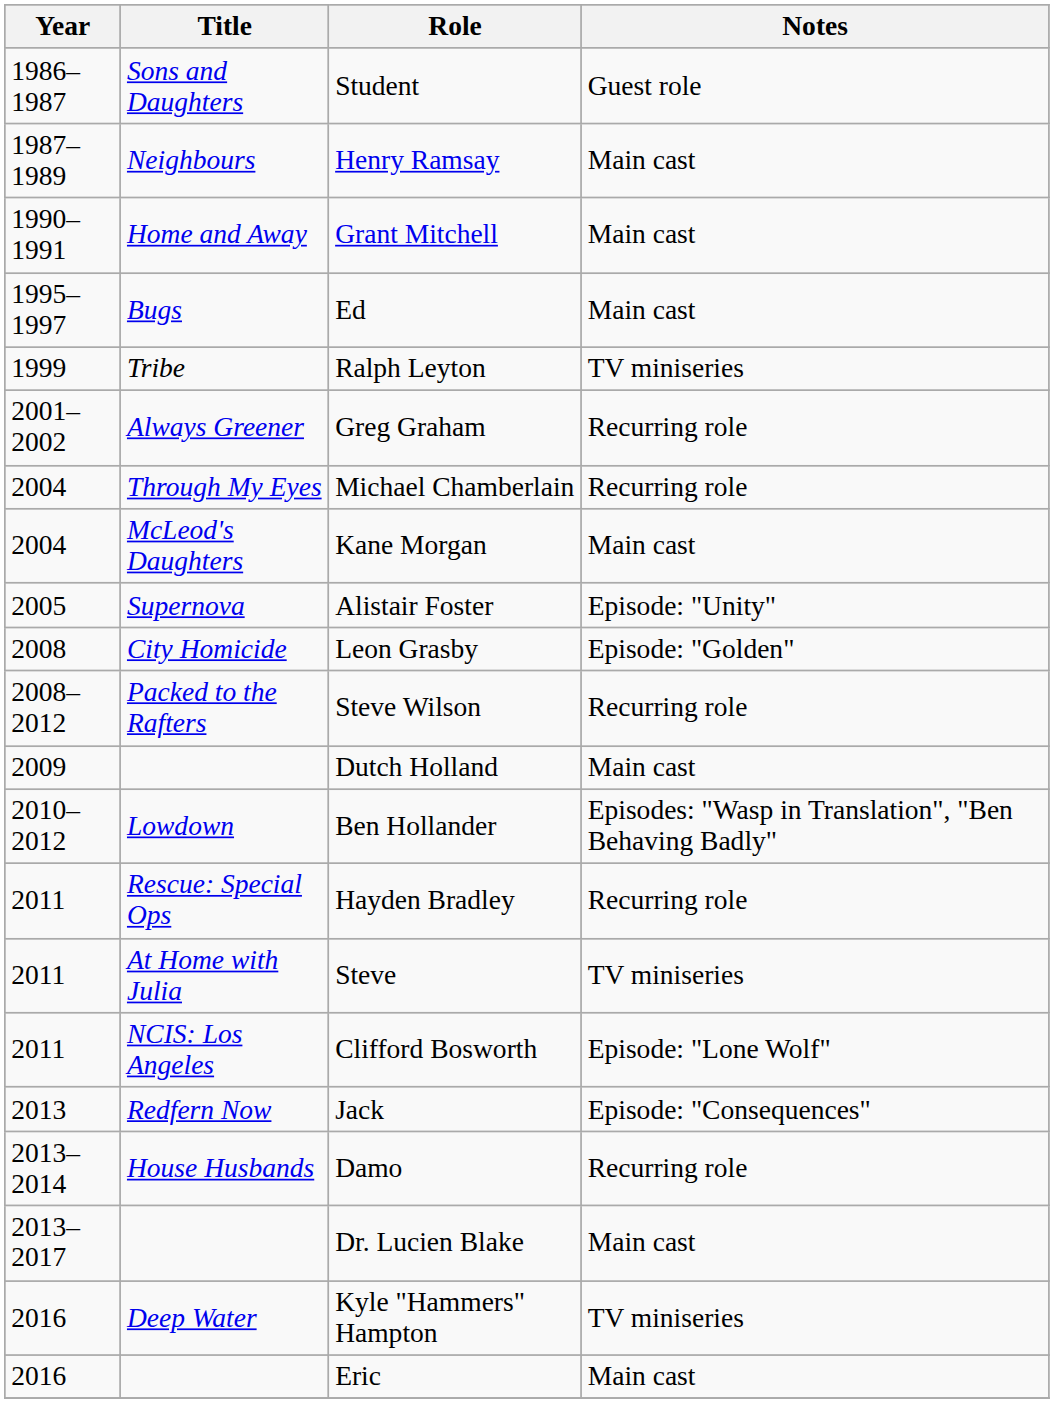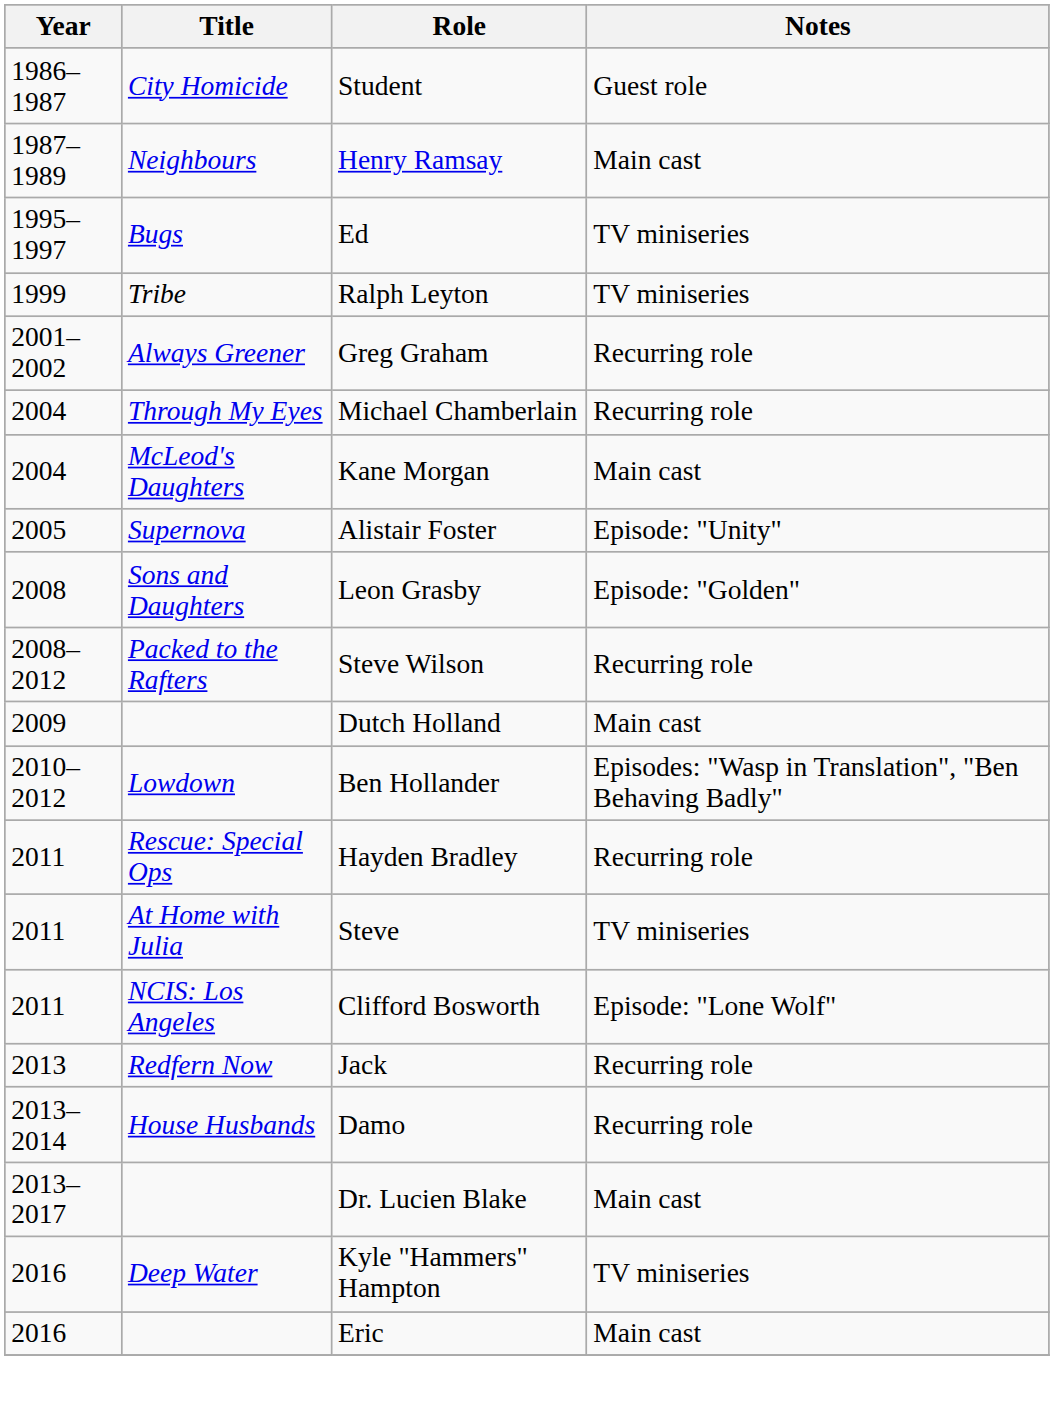Student | Title: Sons and Daughters -> City Homicide
- row: 1990–1991 | Home and Away | Grant Mitchell | Main cast
Ed | Notes: Main cast -> TV miniseries
Leon Grasby | Title: City Homicide -> Sons and Daughters
Jack | Notes: Episode: "Consequences" -> Recurring role
